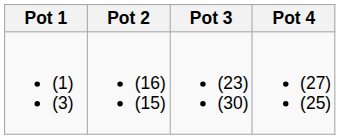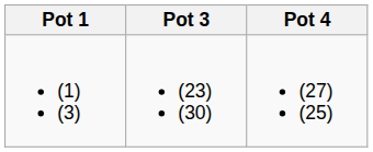- column: Pot 2 | (16) (15)
